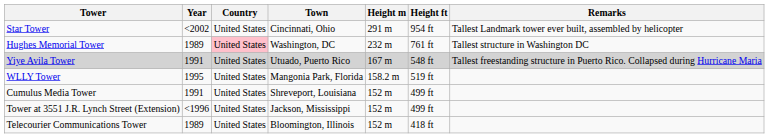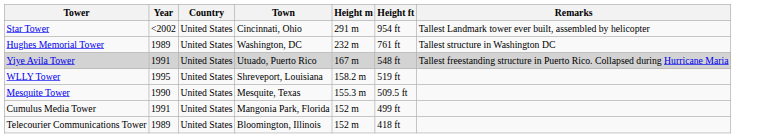Hughes Memorial Tower | Country: pink background -> no background
WLLY Tower | Town: Mangonia Park, Florida -> Shreveport, Louisiana
+ row: Mesquite Tower | 1990 | United States | Mesquite, Texas | 155.3 m | 509.5 ft
Cumulus Media Tower | Town: Shreveport, Louisiana -> Mangonia Park, Florida
- row: Tower at 3551 J.R. Lynch Street (Extension) | <1996 | United States | Jackson, Mississippi | 152 m | 499 ft
